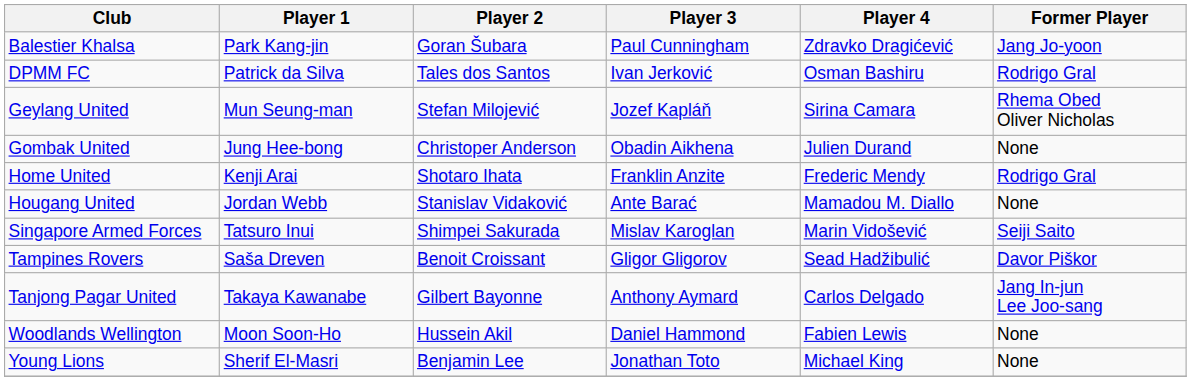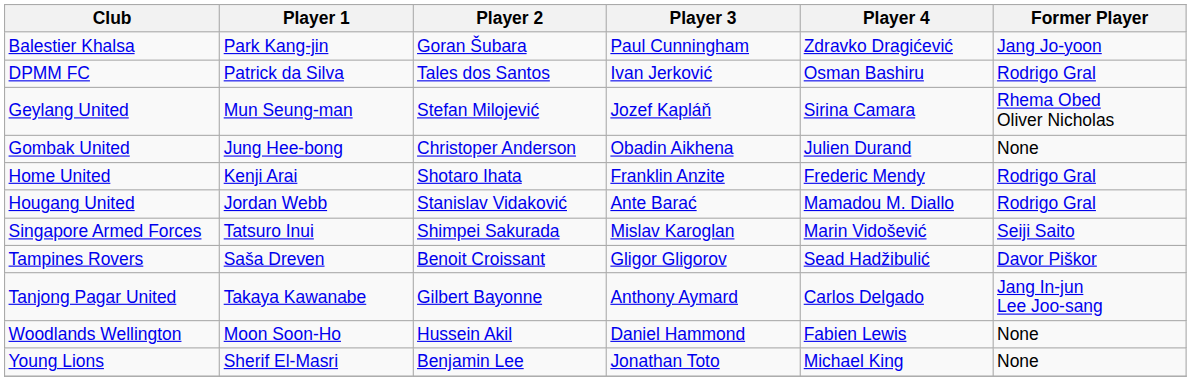Hougang United | Former Player: None -> Rodrigo Gral
